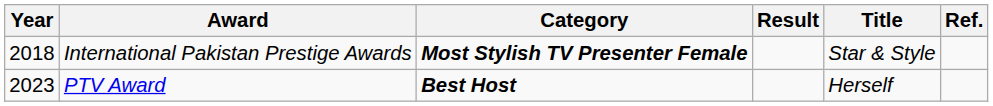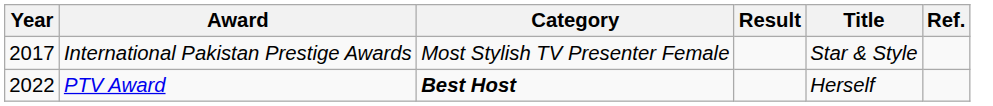International Pakistan Prestige Awards | Year: 2018 -> 2017
International Pakistan Prestige Awards | Category: bold -> normal
PTV Award | Year: 2023 -> 2022
